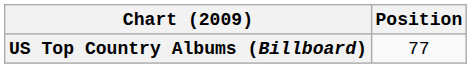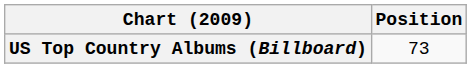US Top Country Albums (Billboard) | Position: 77 -> 73
